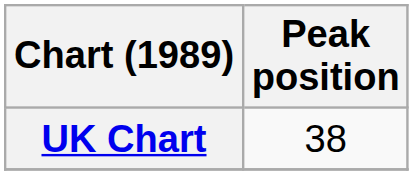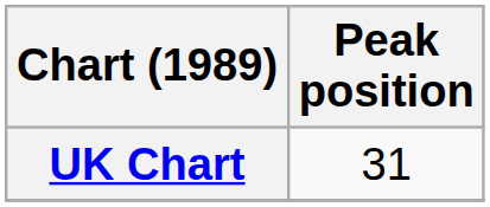UK Chart | Peak position: 38 -> 31
